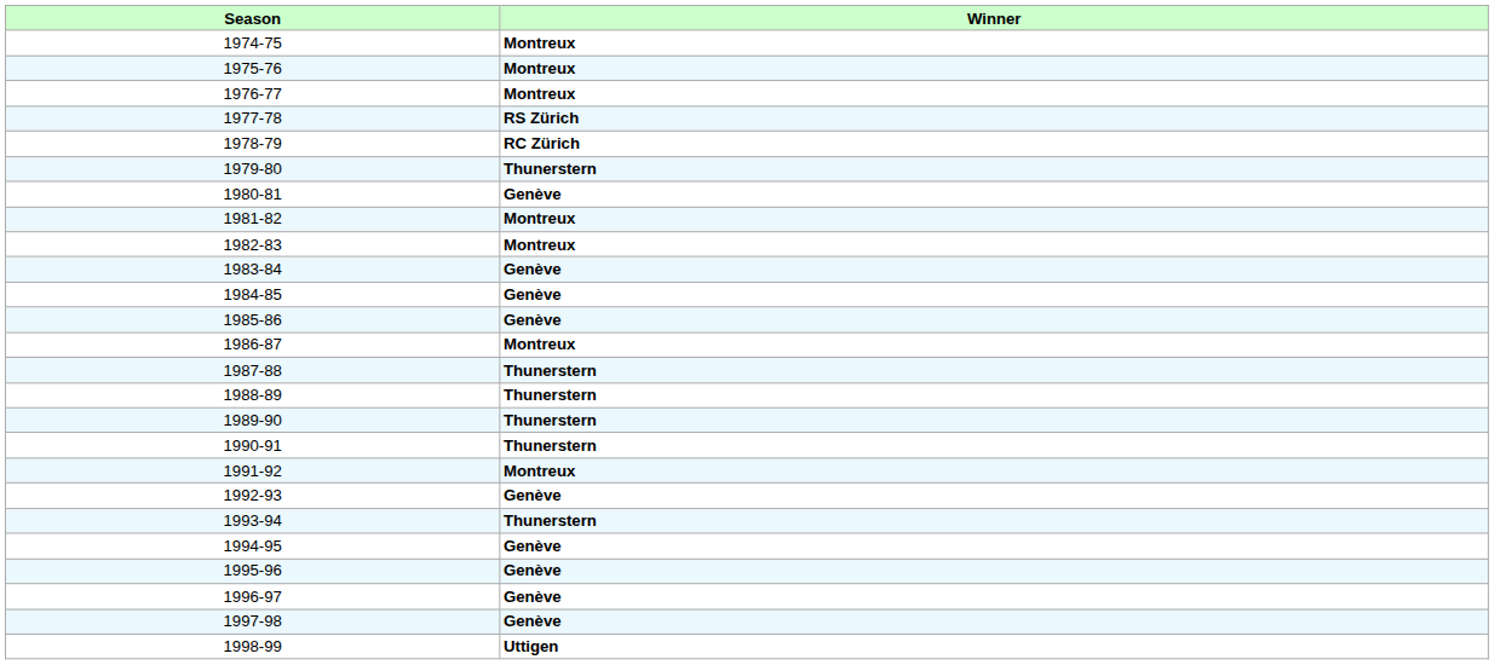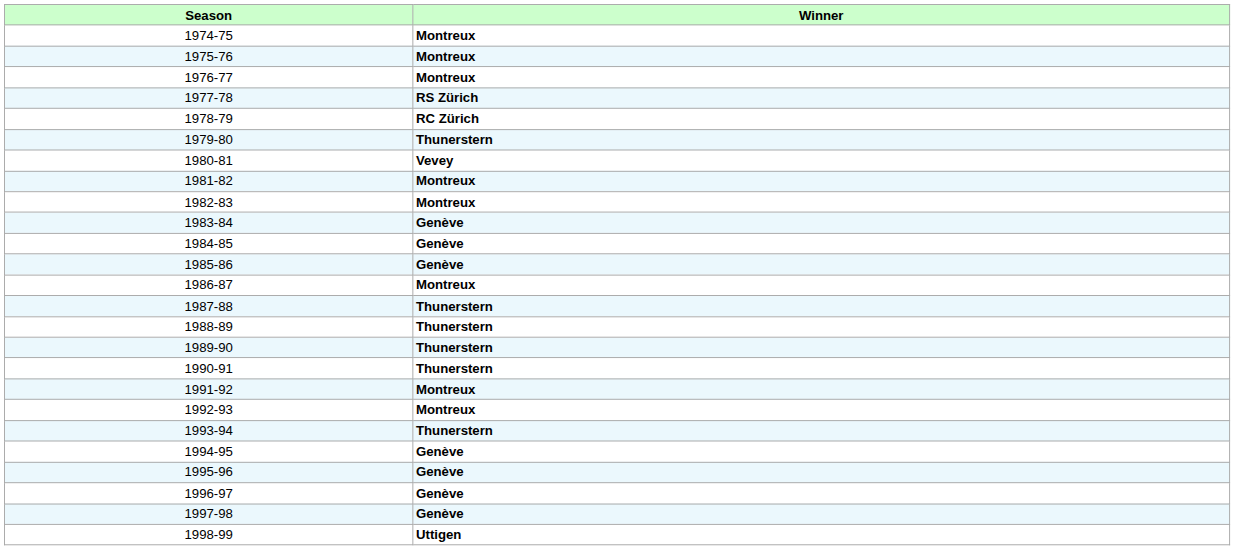1980-81 | Winner: Genève -> Vevey
1992-93 | Winner: Genève -> Montreux
